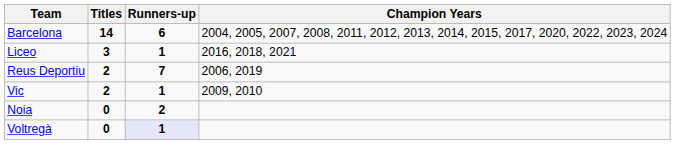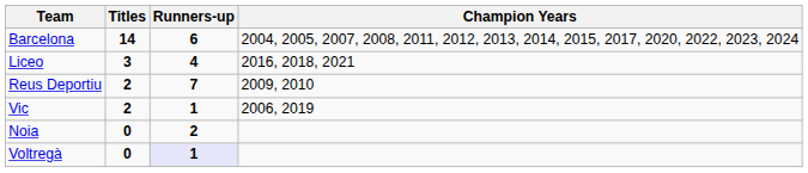Liceo | Runners-up: 1 -> 4
Reus Deportiu | Champion Years: 2006, 2019 -> 2009, 2010
Vic | Champion Years: 2009, 2010 -> 2006, 2019
